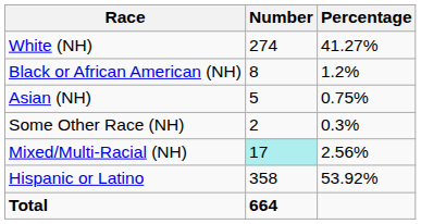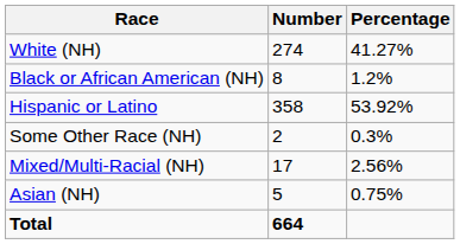rows swapped: Asian (NH) <-> Hispanic or Latino
Mixed/Multi-Racial (NH) | Number: paleturquoise background -> no background
